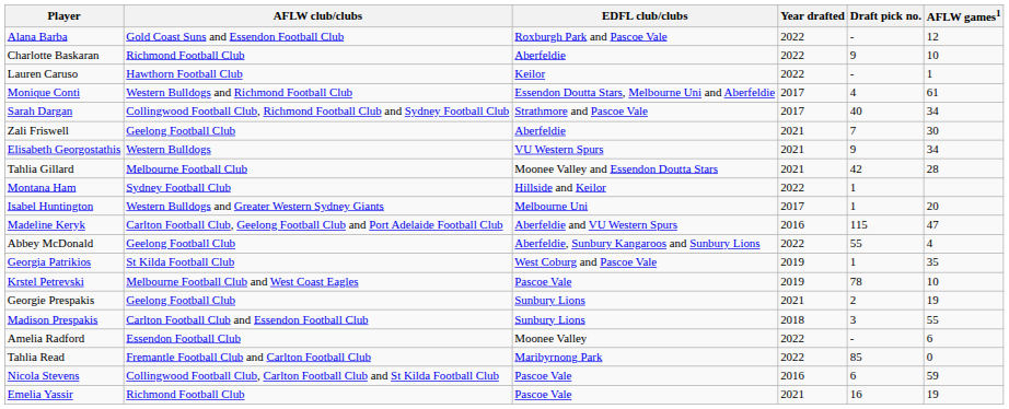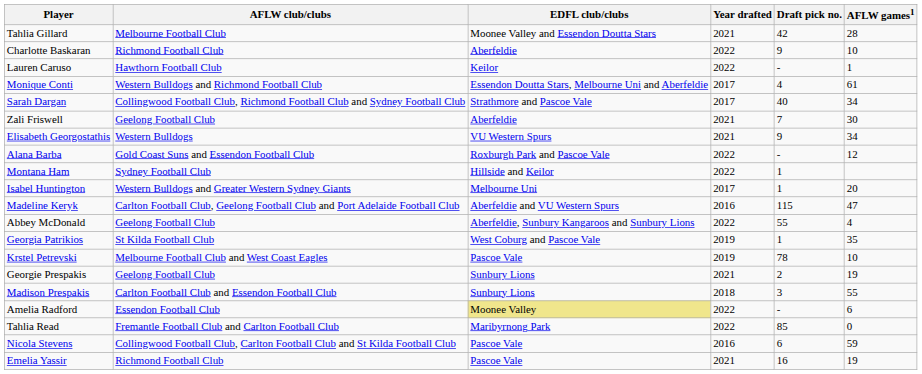rows swapped: Alana Barba <-> Tahlia Gillard
Amelia Radford | EDFL club/clubs: no background -> khaki background
